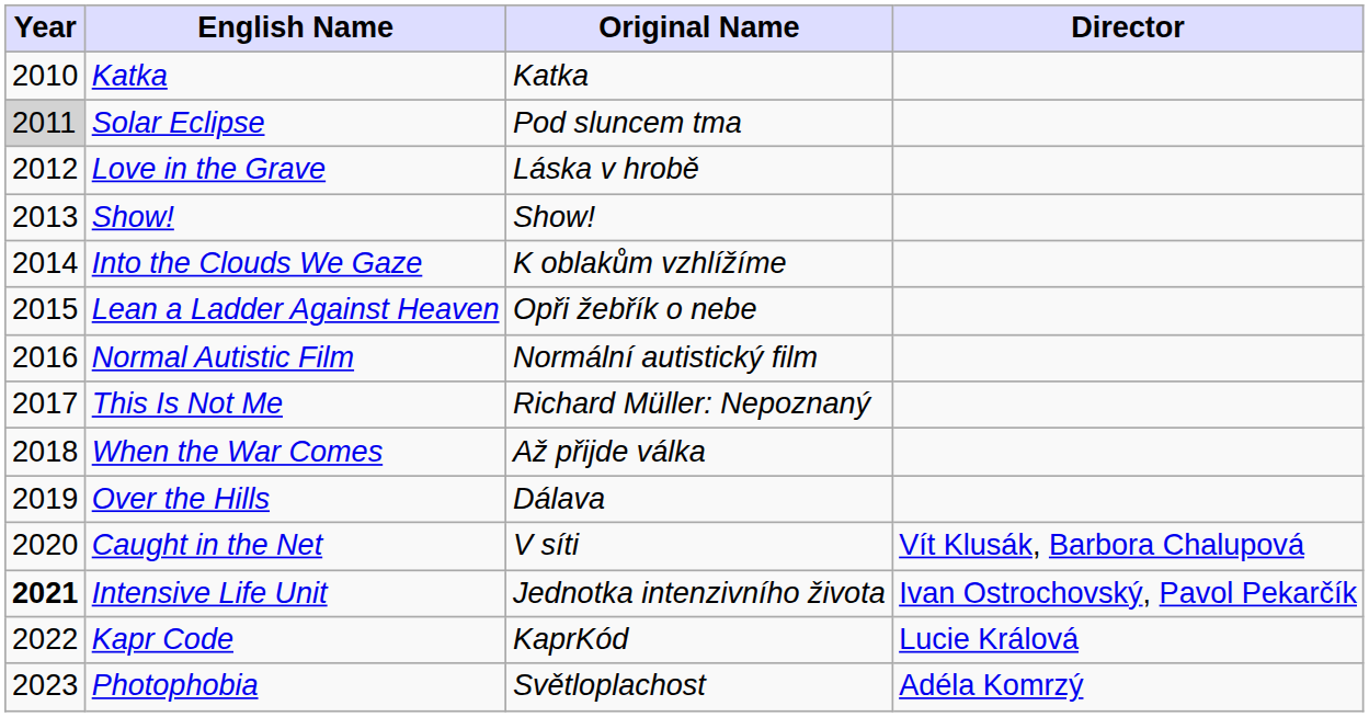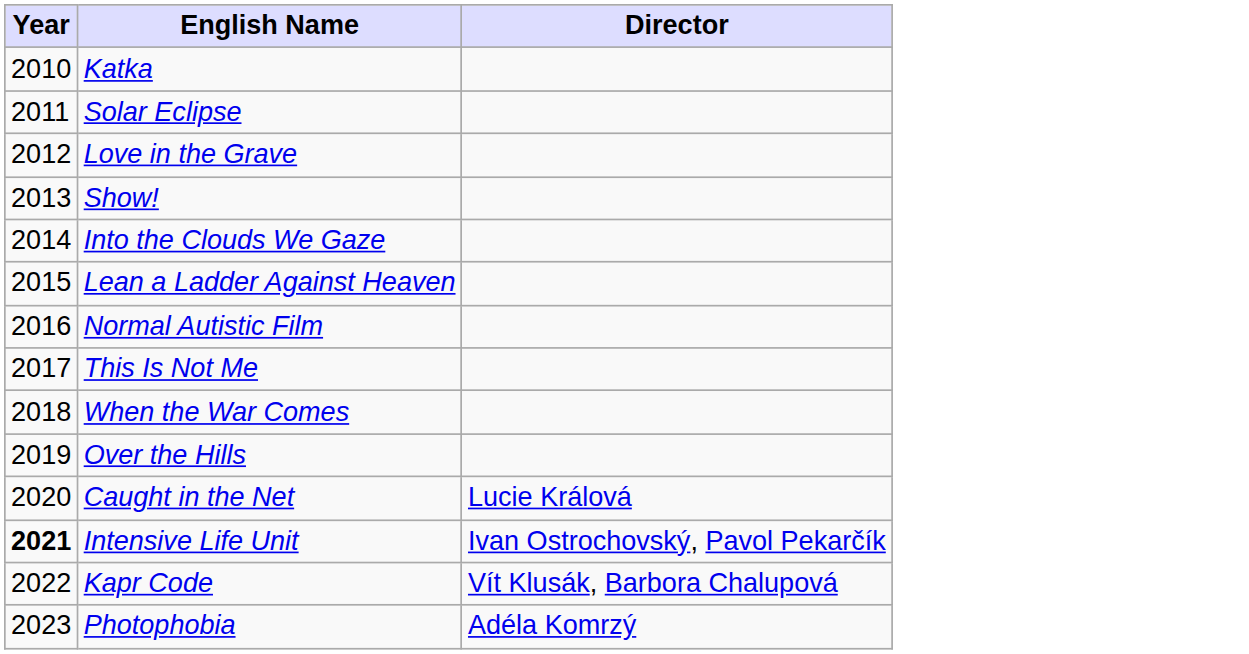- column: Original Name | Katka | Pod sluncem tma | Láska v hrobě | Show! | K oblakům vzhlížíme | Opři žebřík o nebe | Normální autistický film | Richard Müller: Nepoznaný | Až přijde válka | Dálava | V síti | Jednotka intenzivního života | KaprKód | Světloplachost
Solar Eclipse | Year: lightgrey background -> no background
Caught in the Net | Director: Vít Klusák, Barbora Chalupová -> Lucie Králová
Kapr Code | Director: Lucie Králová -> Vít Klusák, Barbora Chalupová
